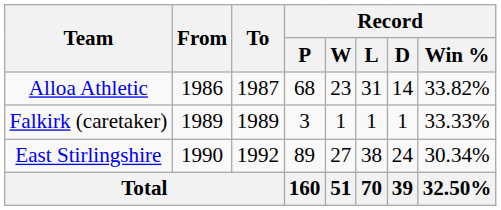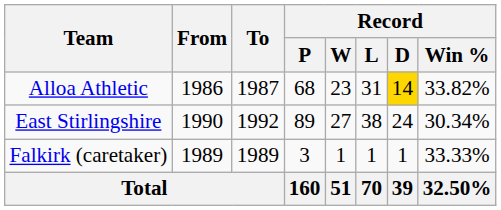Alloa Athletic | Record / D: no background -> gold background
rows swapped: Falkirk (caretaker) <-> East Stirlingshire
